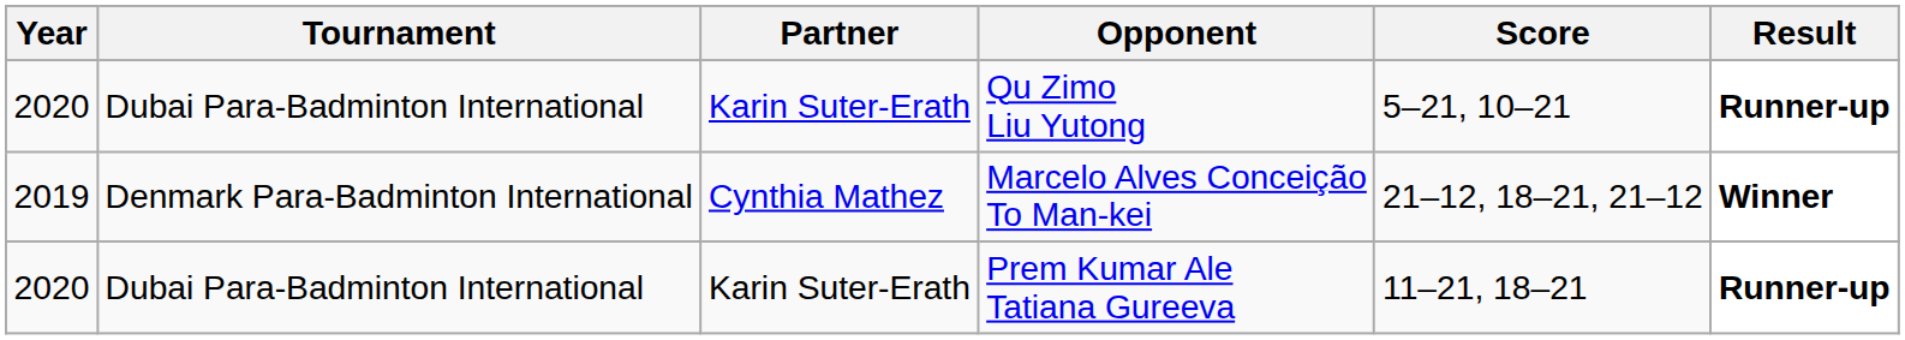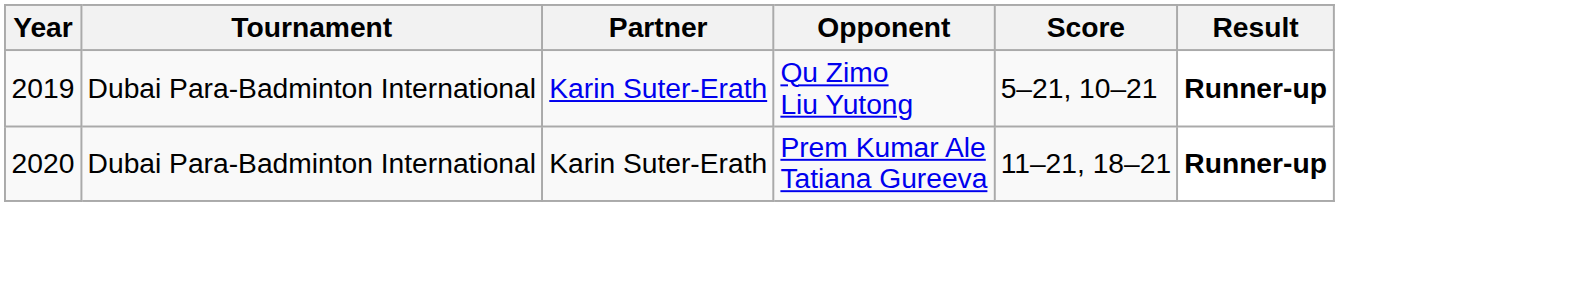Qu Zimo Liu Yutong | Year: 2020 -> 2019
- row: 2019 | Denmark Para-Badminton International | Cynthia Mathez | Marcelo Alves Conceição To Man-kei | 21–12, 18–21, 21–12 | Winner
